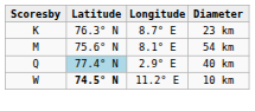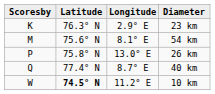23 km | Longitude: 8.7° E -> 2.9° E
+ row: P | 75.8° N | 13.0° E | 26 km
40 km | Latitude: lightblue background -> no background
40 km | Longitude: 2.9° E -> 8.7° E
